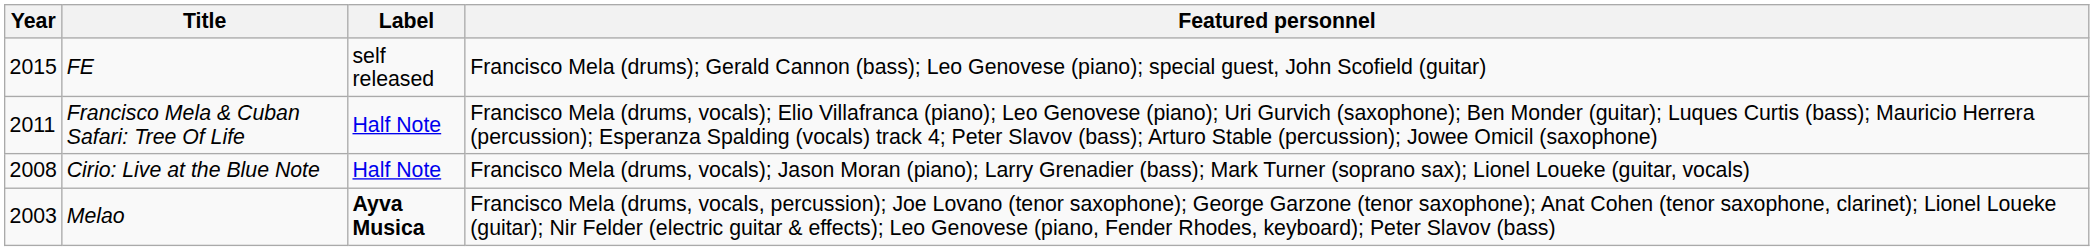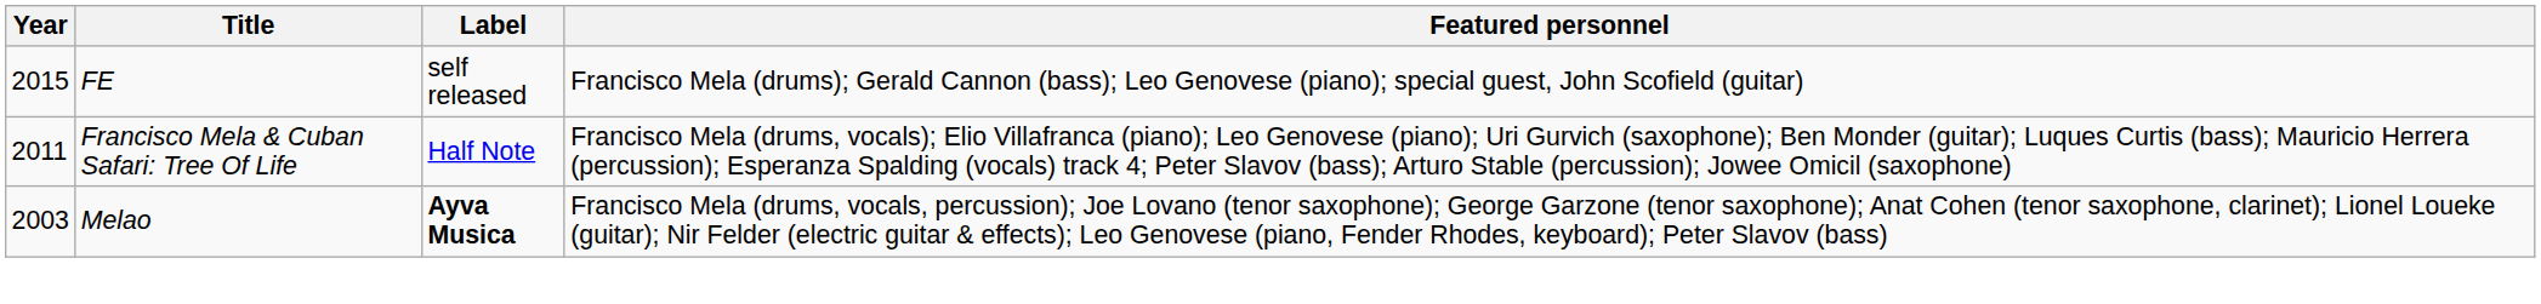- row: 2008 | Cirio: Live at the Blue Note | Half Note | Francisco Mela (drums, vocals); Jason Moran (piano); Larry Grenadier (bass); Mark Turner (soprano sax); Lionel Loueke (guitar, vocals)
